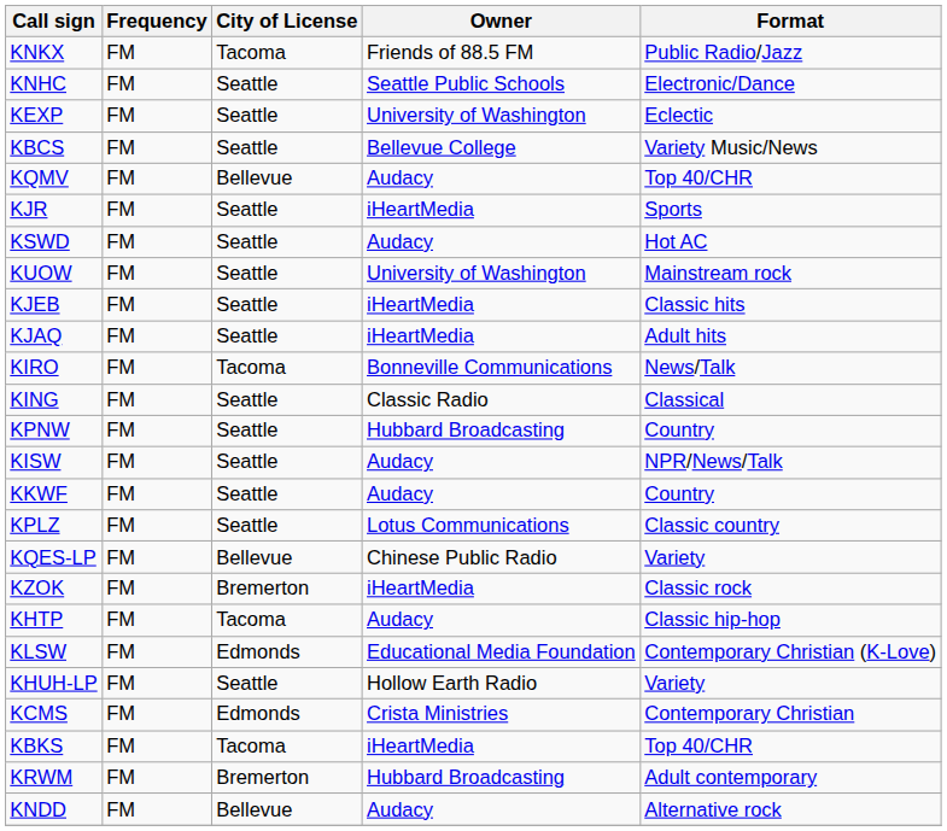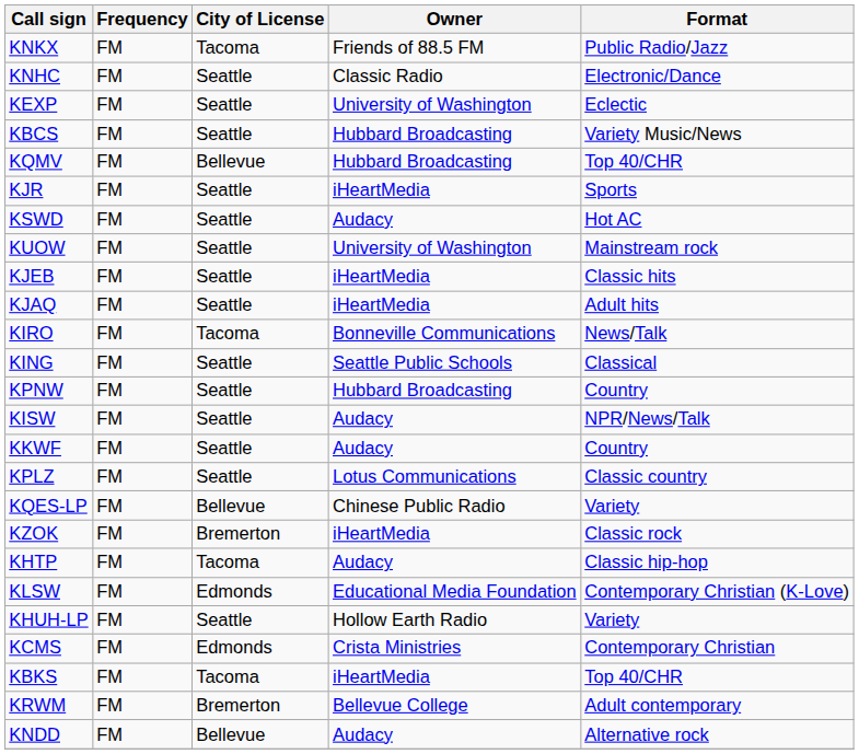KNHC | Owner: Seattle Public Schools -> Classic Radio
KBCS | Owner: Bellevue College -> Hubbard Broadcasting
KQMV | Owner: Audacy -> Hubbard Broadcasting
KING | Owner: Classic Radio -> Seattle Public Schools
KRWM | Owner: Hubbard Broadcasting -> Bellevue College
